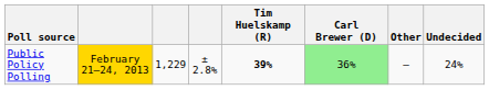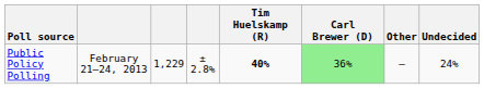Public Policy Polling | column 2: gold background -> no background
Public Policy Polling | Tim Huelskamp (R): 39% -> 40%
